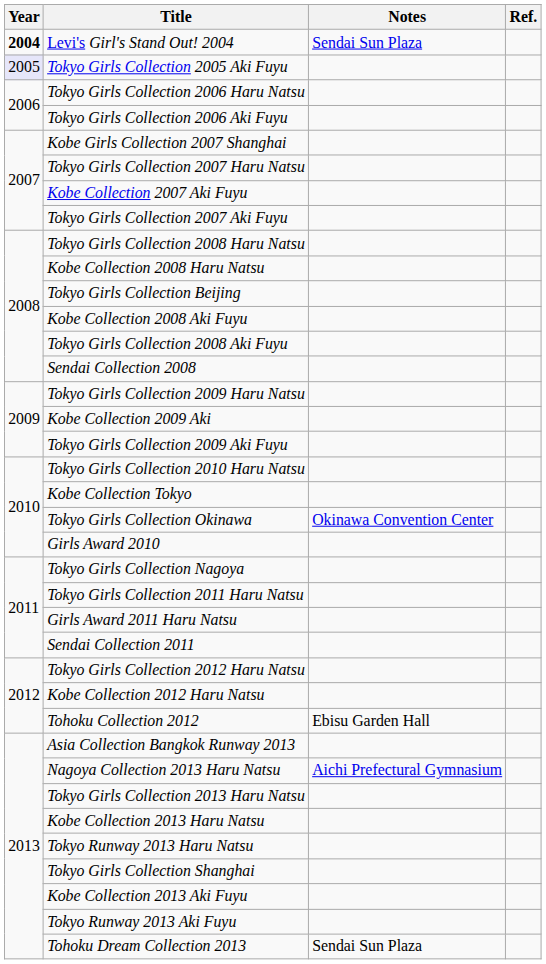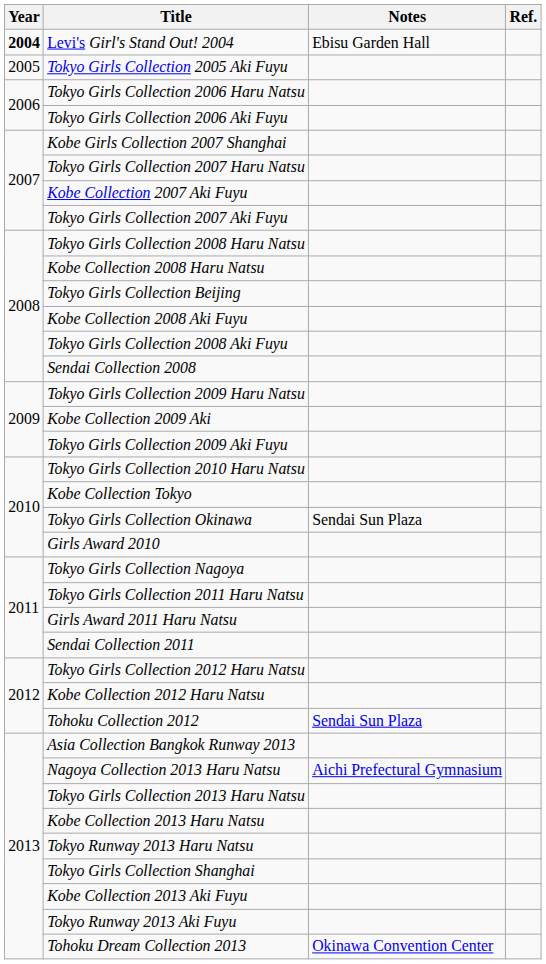Levi's Girl's Stand Out! 2004 | Notes: Sendai Sun Plaza -> Ebisu Garden Hall
Tokyo Girls Collection 2005 Aki Fuyu | Year: lavender background -> no background
Tokyo Girls Collection Okinawa | Notes: Okinawa Convention Center -> Sendai Sun Plaza
Tohoku Collection 2012 | Notes: Ebisu Garden Hall -> Sendai Sun Plaza
Tohoku Dream Collection 2013 | Notes: Sendai Sun Plaza -> Okinawa Convention Center
